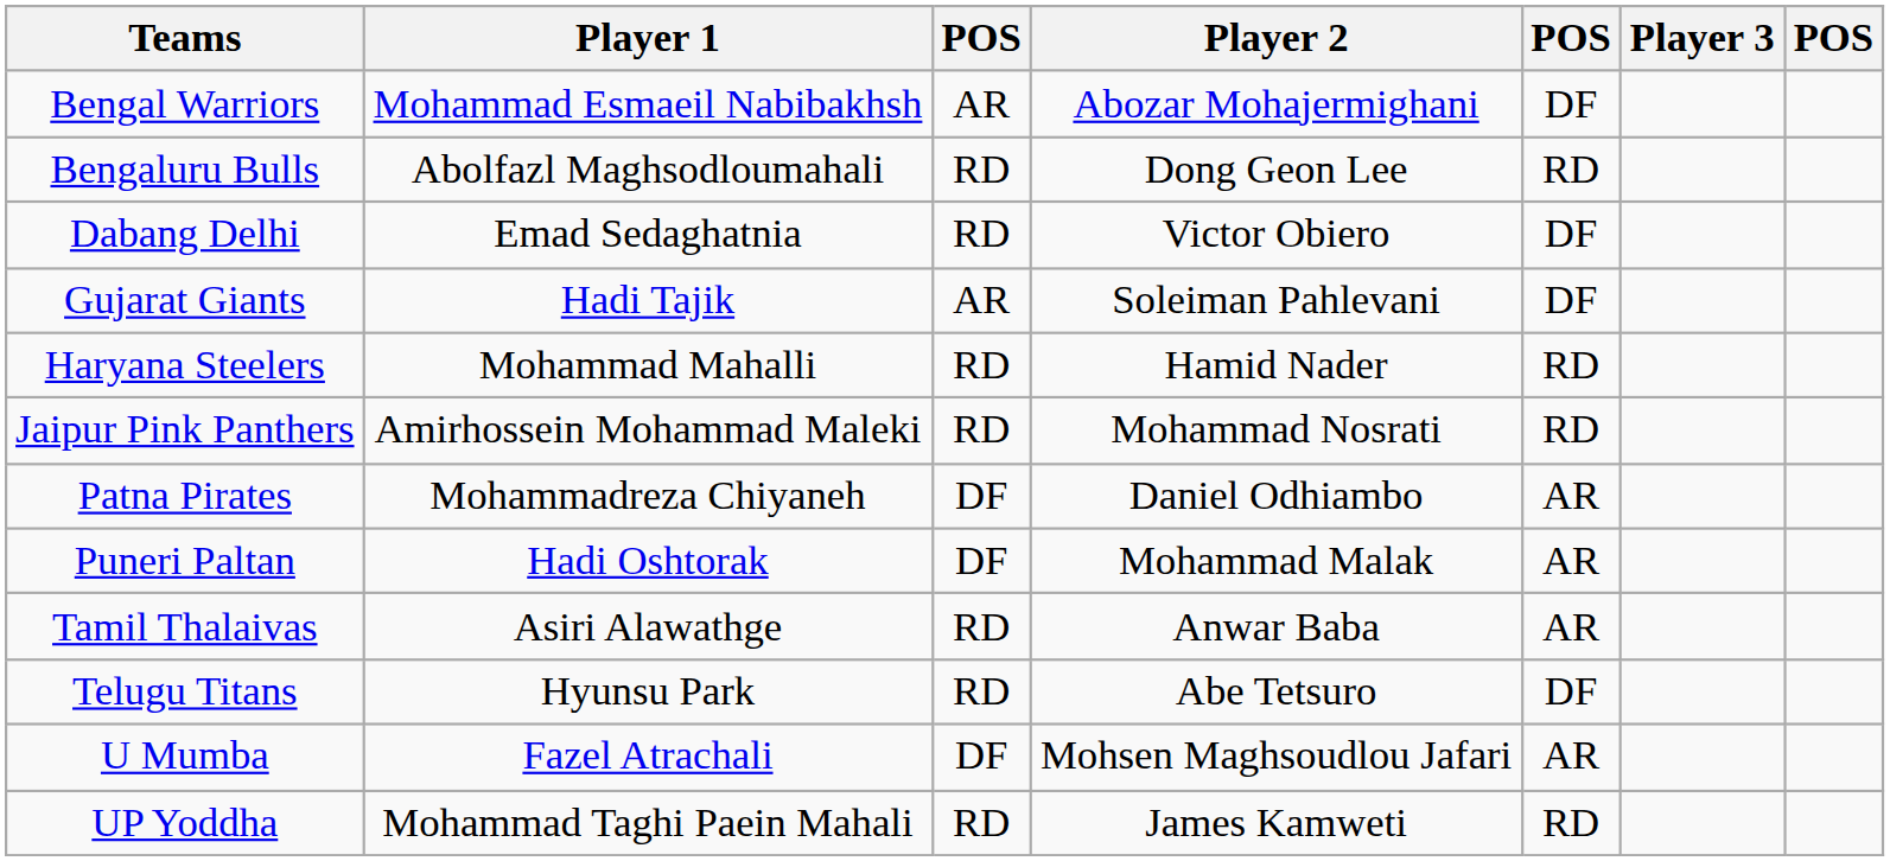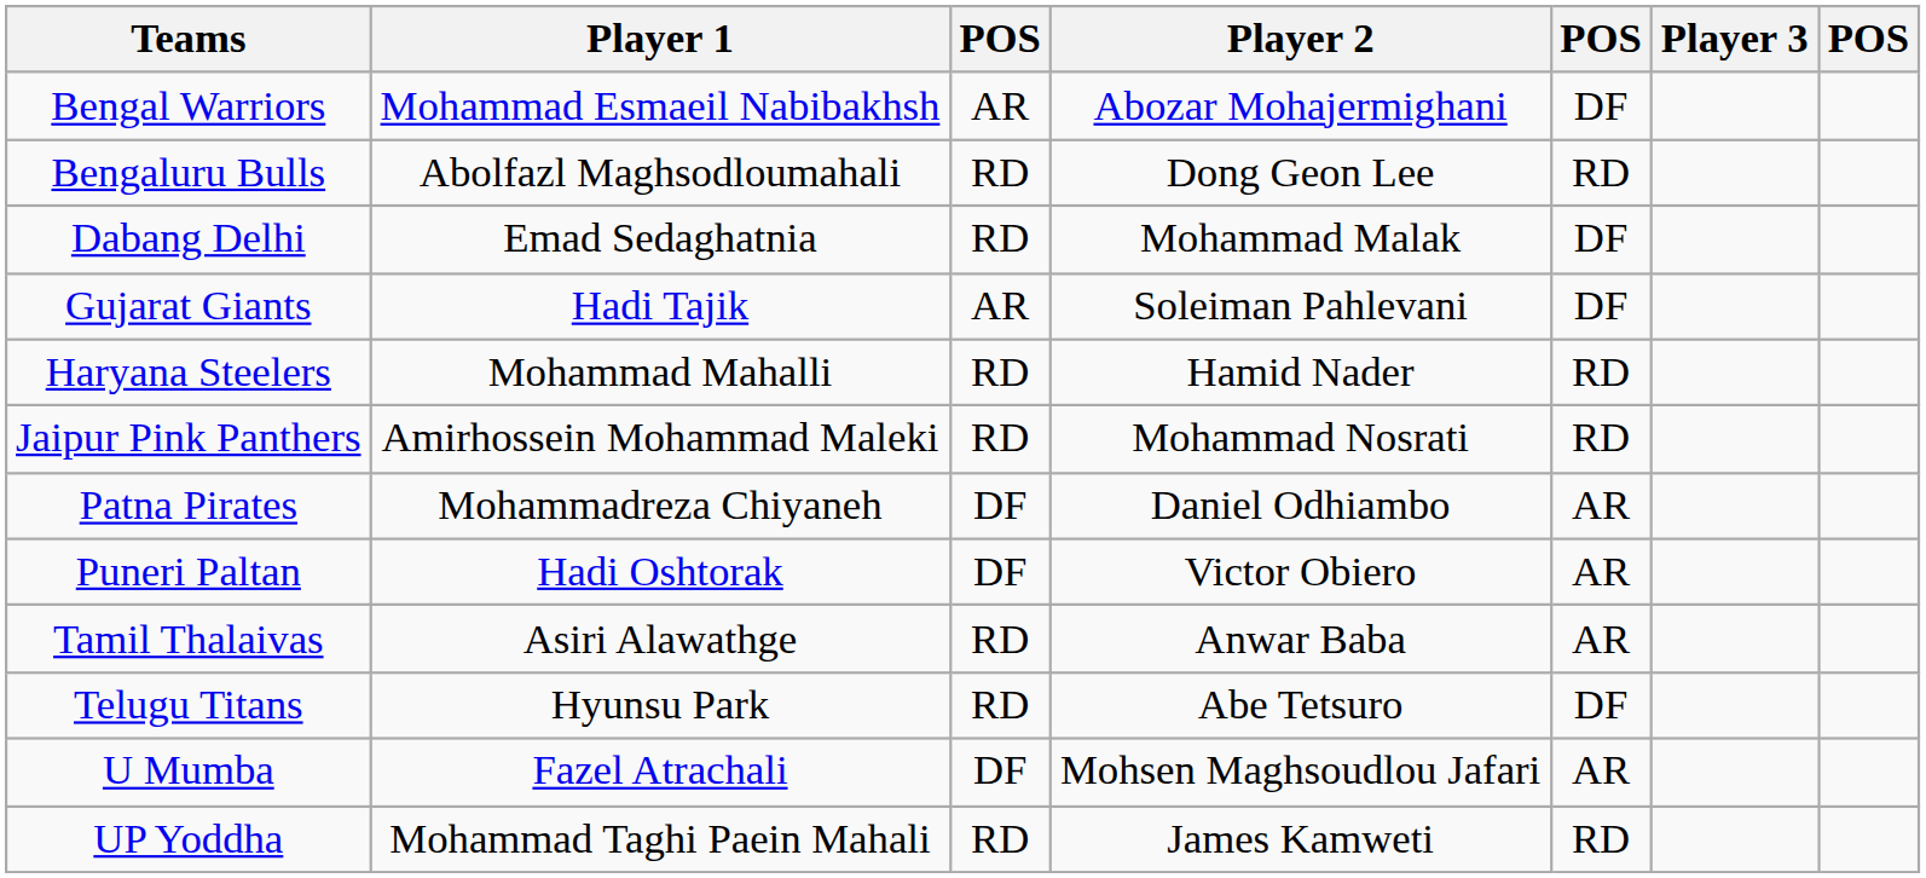Dabang Delhi | Player 2: Victor Obiero -> Mohammad Malak
Puneri Paltan | Player 2: Mohammad Malak -> Victor Obiero
